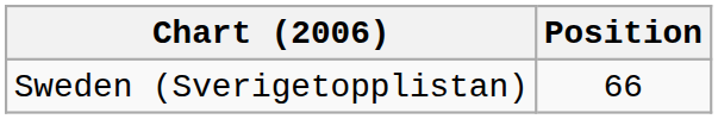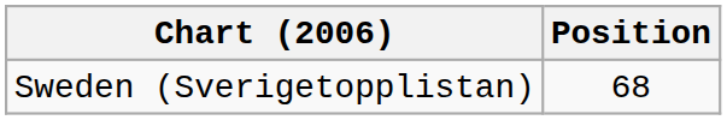Sweden (Sverigetopplistan) | Position: 66 -> 68
